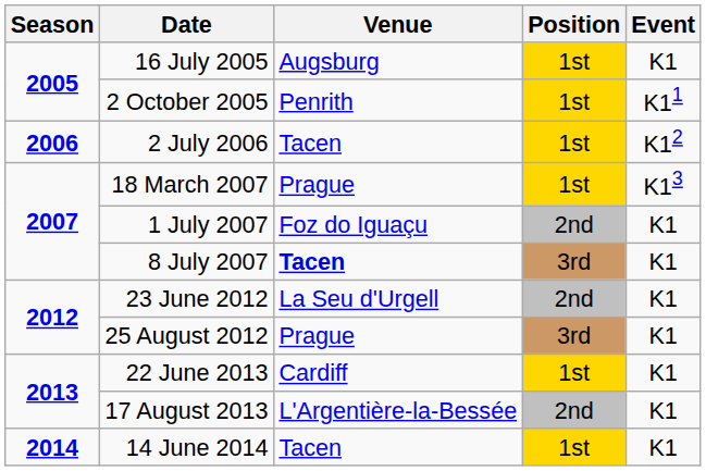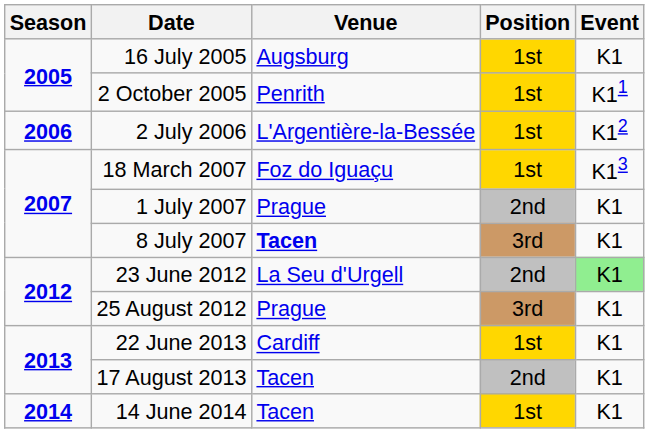2 July 2006 | Venue: Tacen -> L'Argentière-la-Bessée
18 March 2007 | Venue: Prague -> Foz do Iguaçu
1 July 2007 | Venue: Foz do Iguaçu -> Prague
23 June 2012 | Event: no background -> lightgreen background
17 August 2013 | Venue: L'Argentière-la-Bessée -> Tacen
